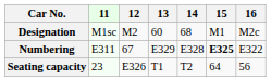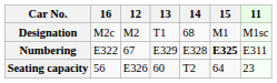columns swapped: 11 <-> 16
Designation | 13: 60 -> T1
Seating capacity | 13: T1 -> 60
